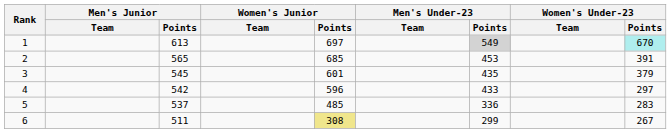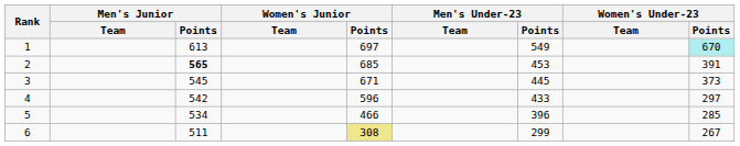1 | Men's Under-23 / Points: lightgrey background -> no background
2 | Men's Junior / Points: normal -> bold
3 | Women's Junior / Points: 601 -> 671
3 | Men's Under-23 / Points: 435 -> 445
3 | Women's Under-23 / Points: 379 -> 373
5 | Men's Junior / Points: 537 -> 534
5 | Women's Junior / Points: 485 -> 466
5 | Men's Under-23 / Points: 336 -> 396
5 | Women's Under-23 / Points: 283 -> 285
